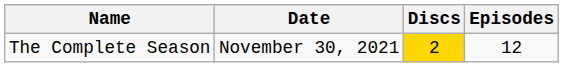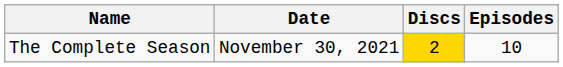The Complete Season | Episodes: 12 -> 10
